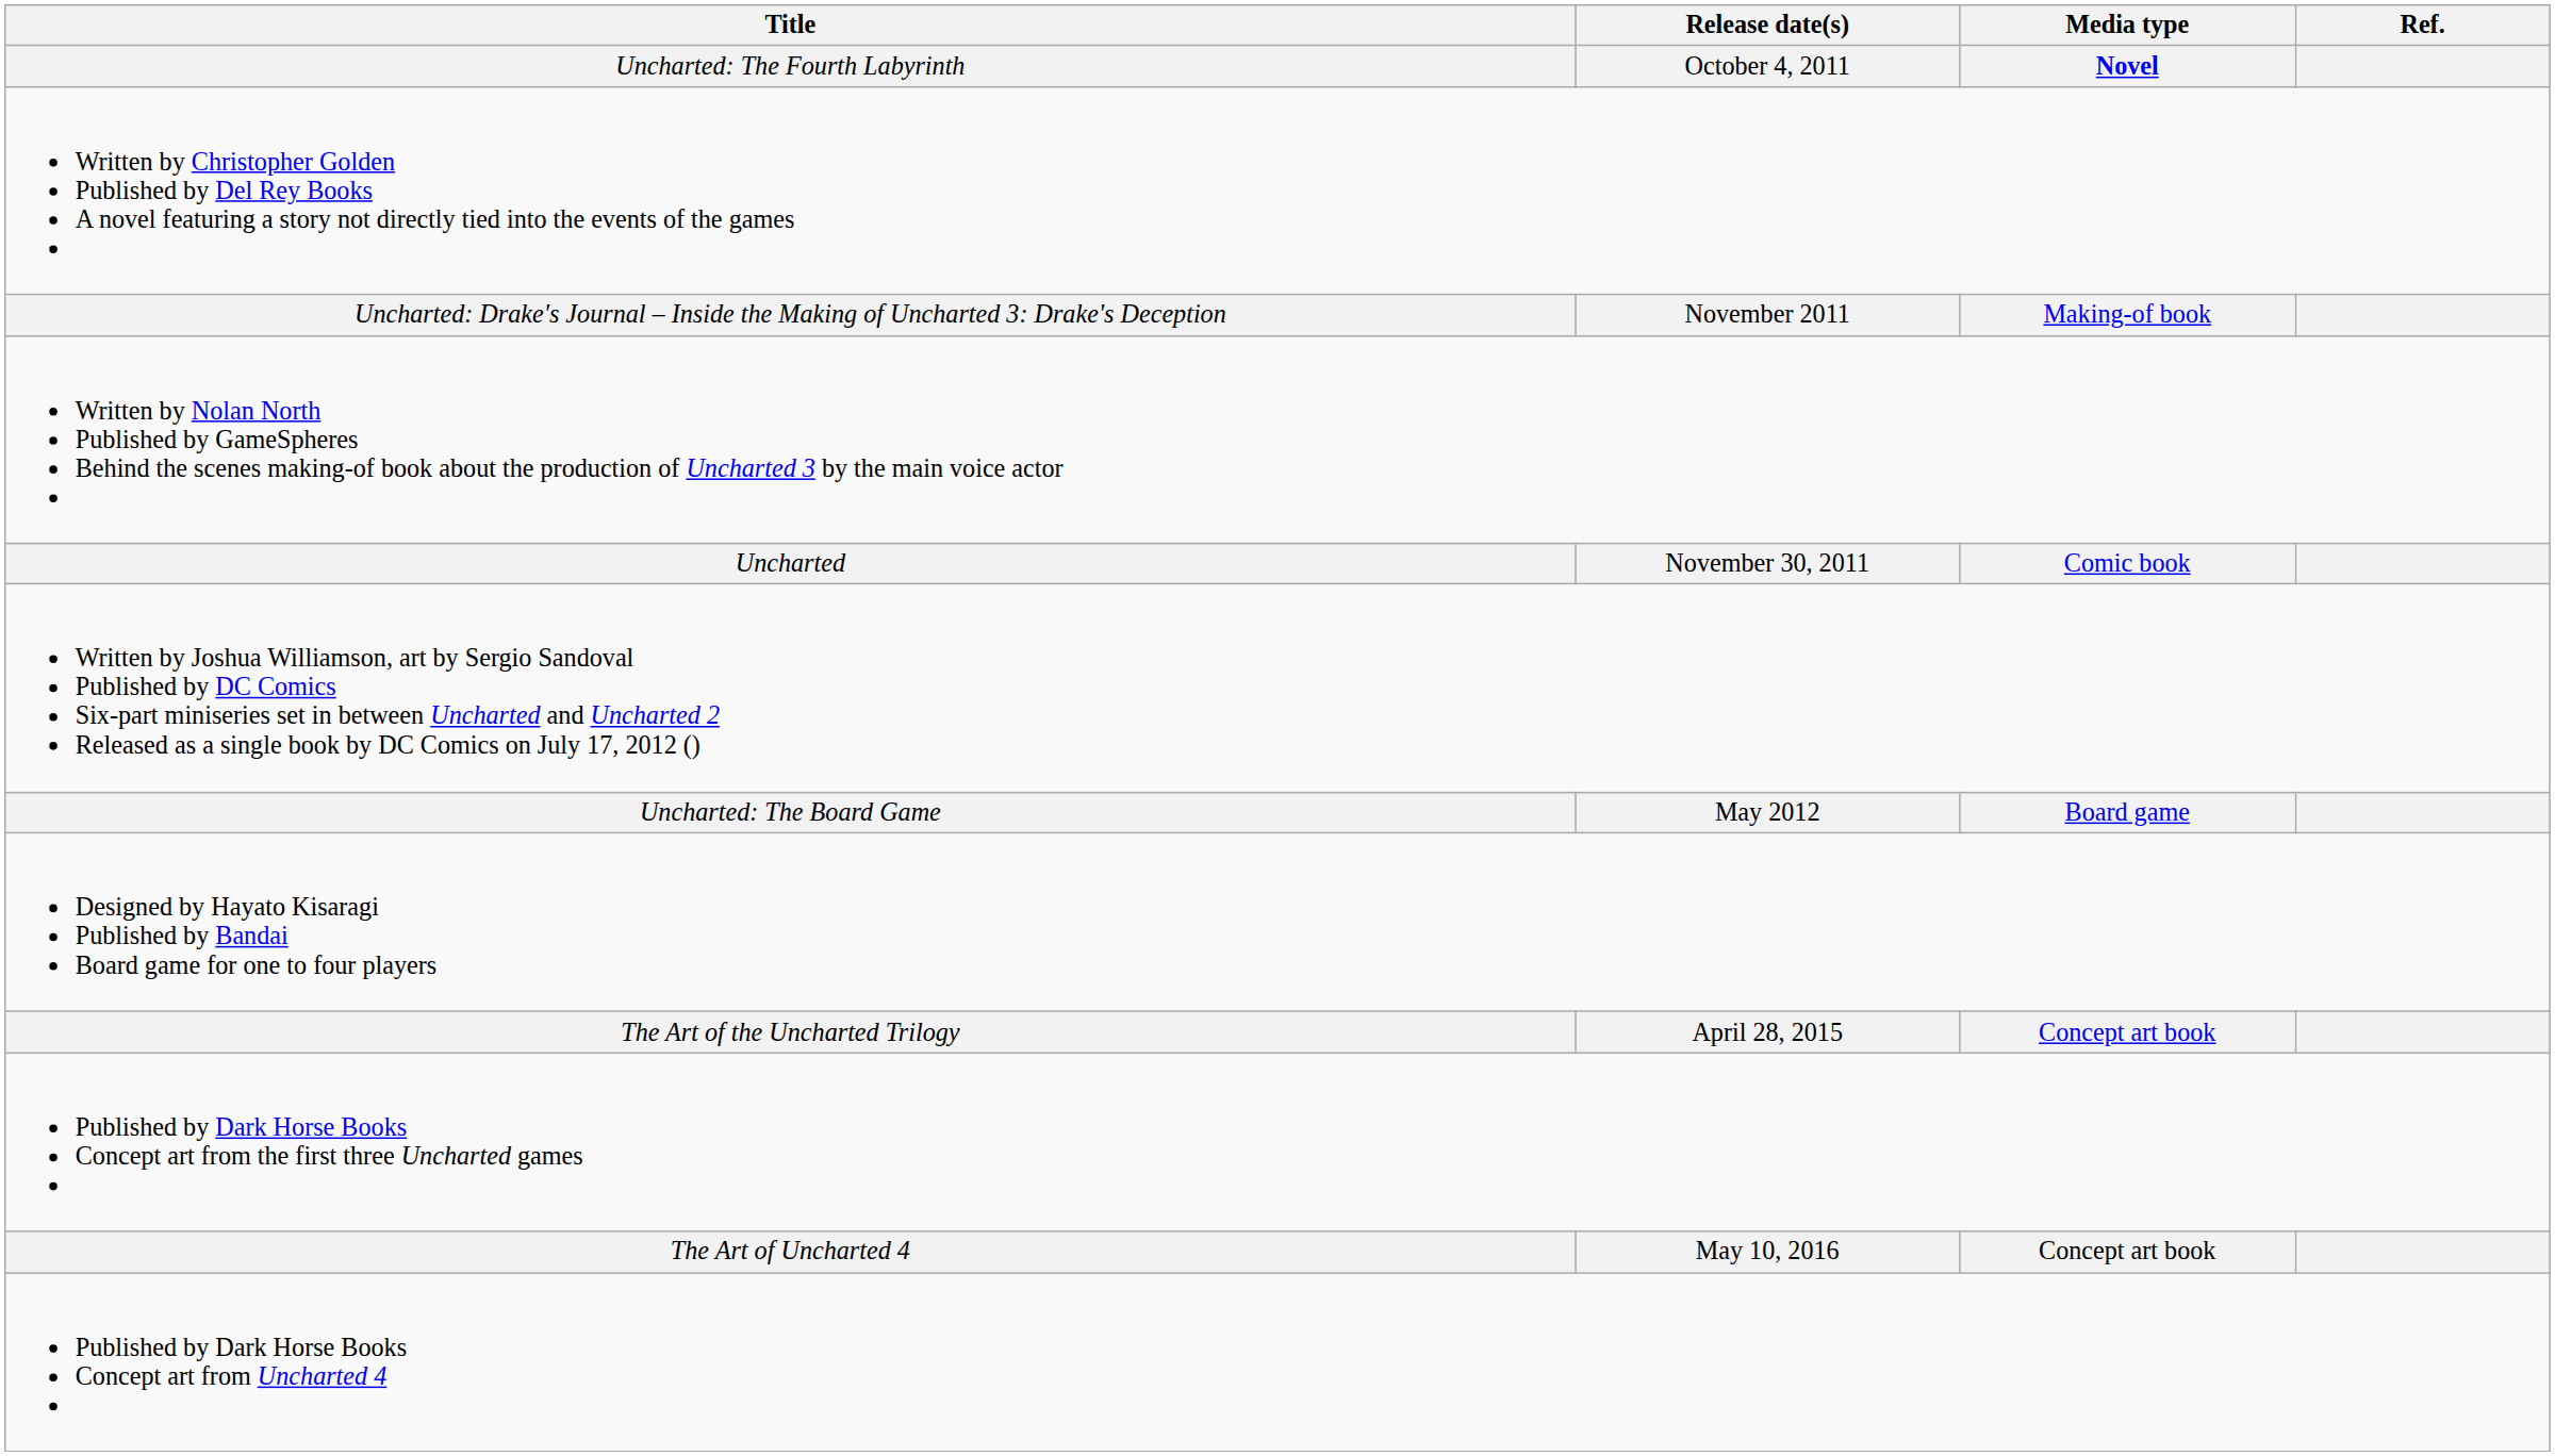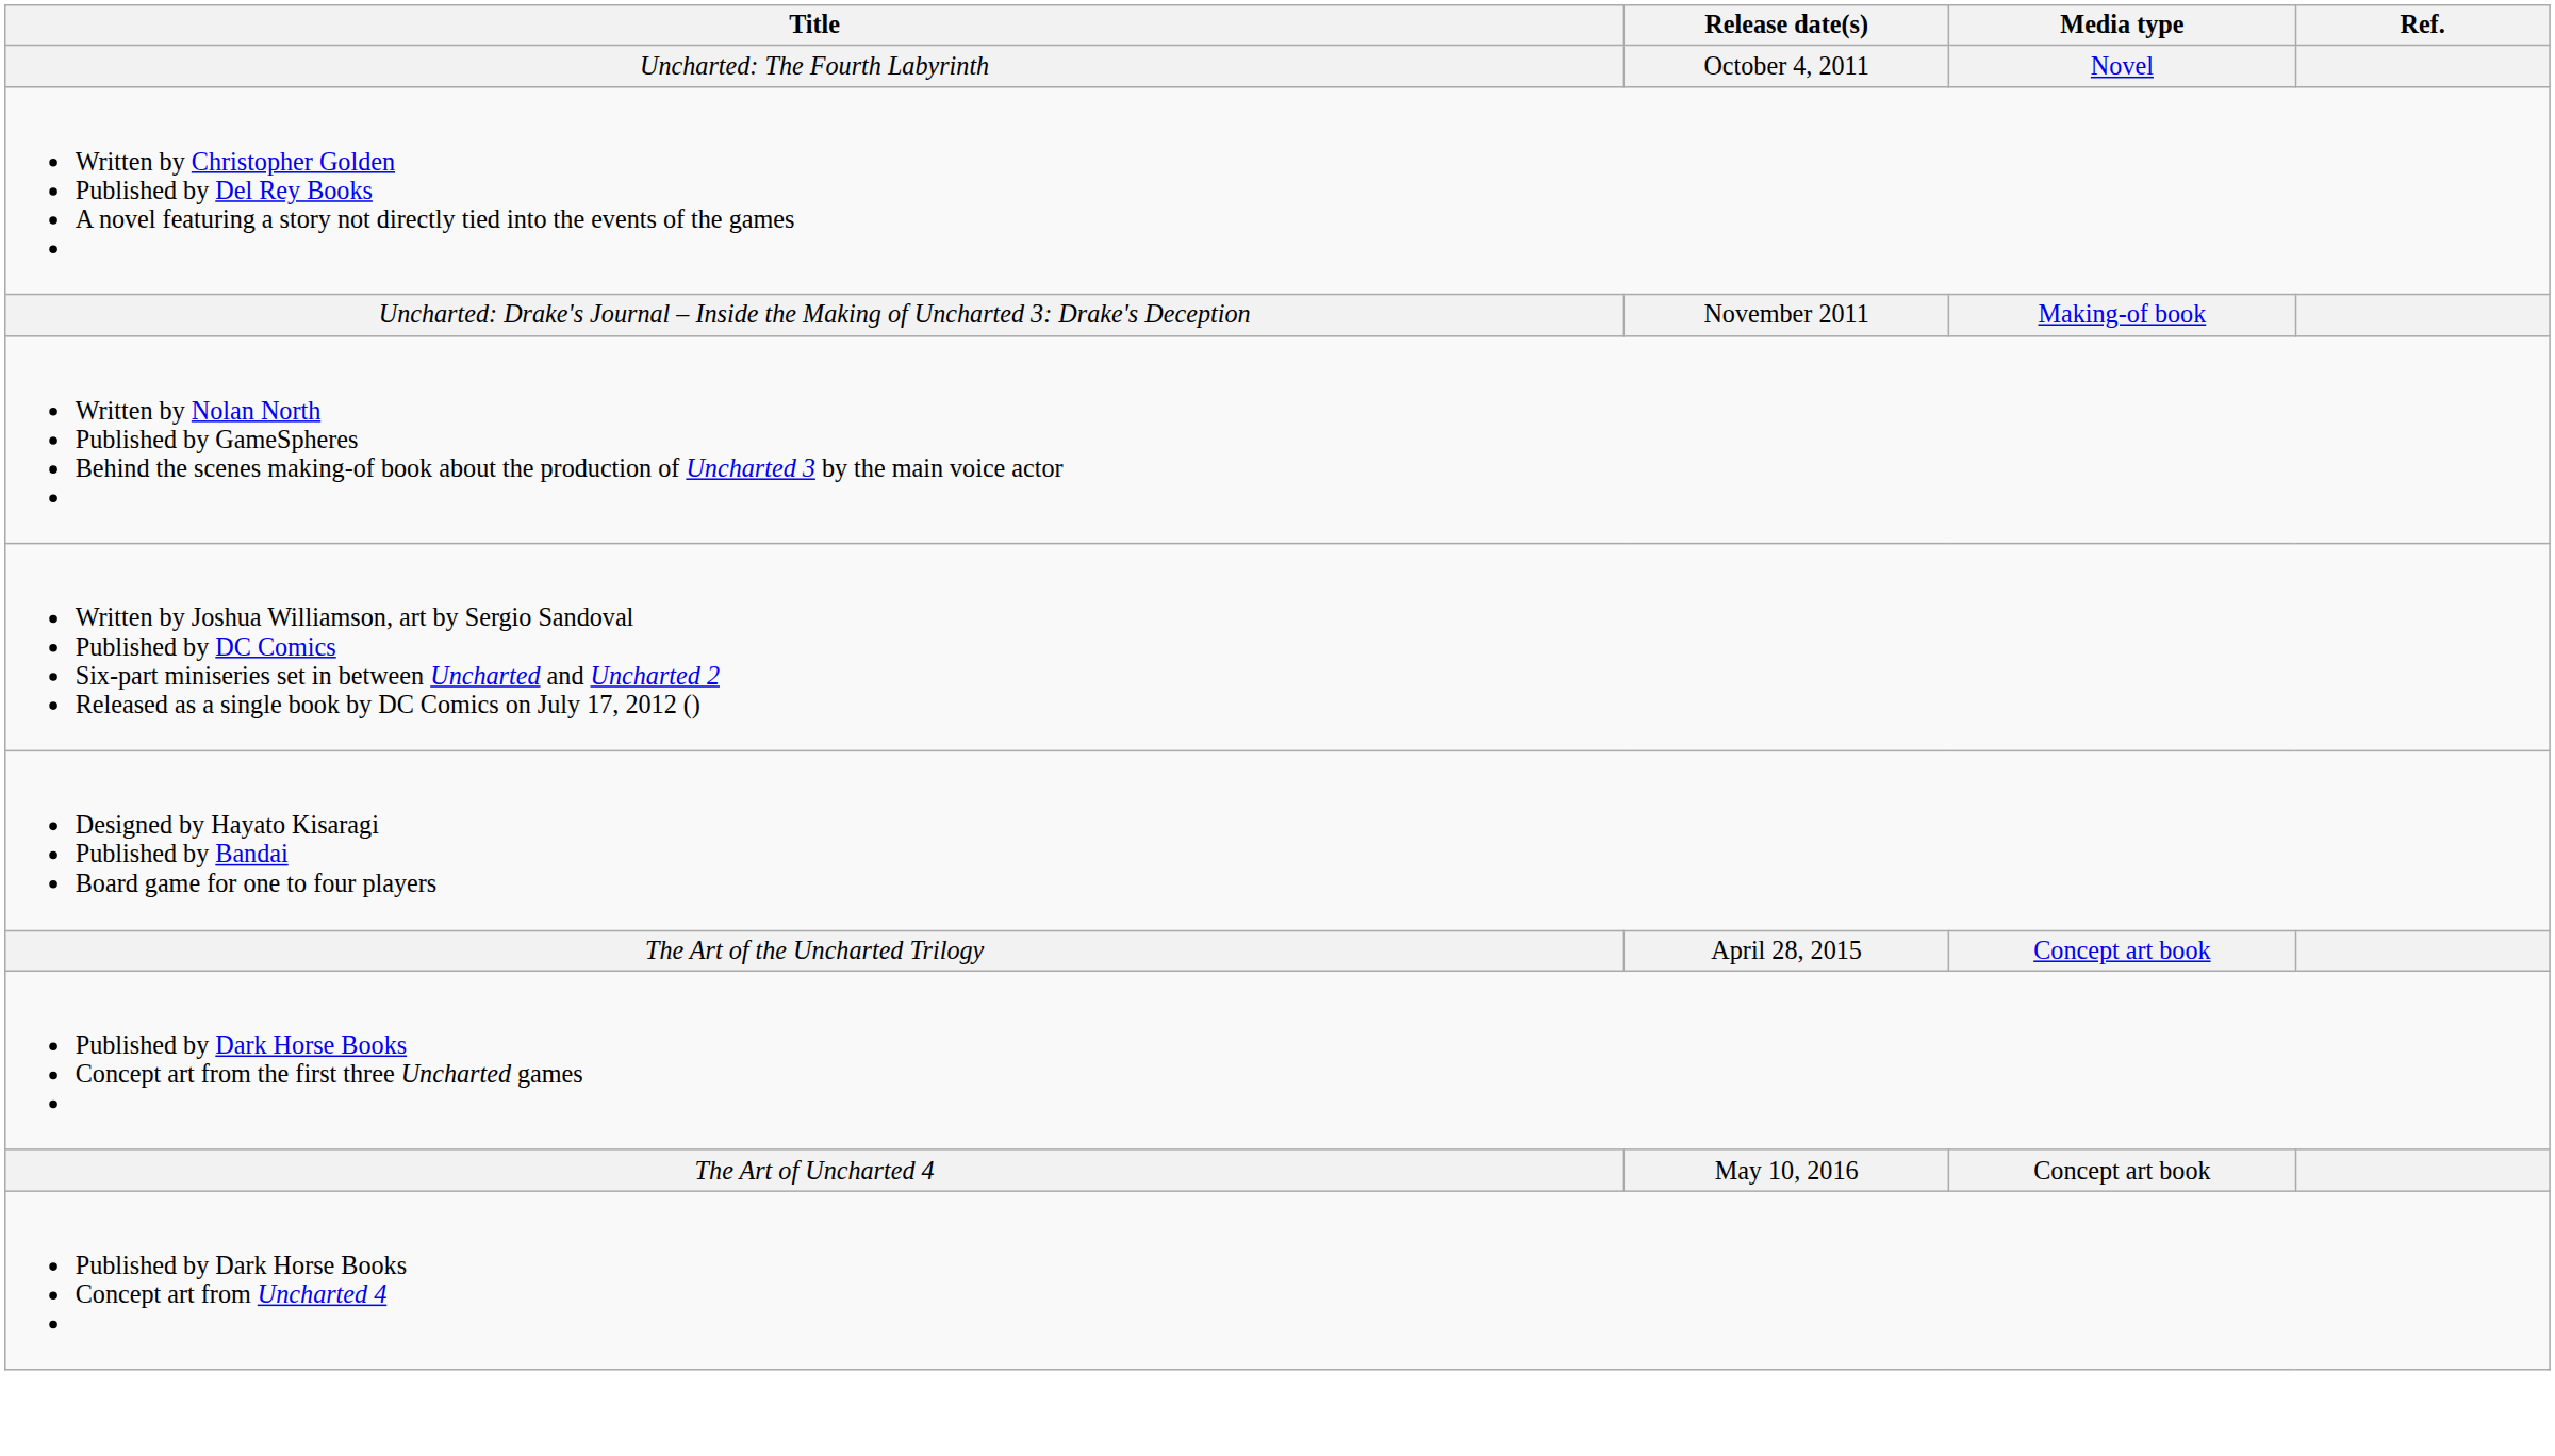Uncharted: The Fourth Labyrinth | Media type: bold -> normal
- row: Uncharted | November 30, 2011 | Comic book
- row: Uncharted: The Board Game | May 2012 | Board game
